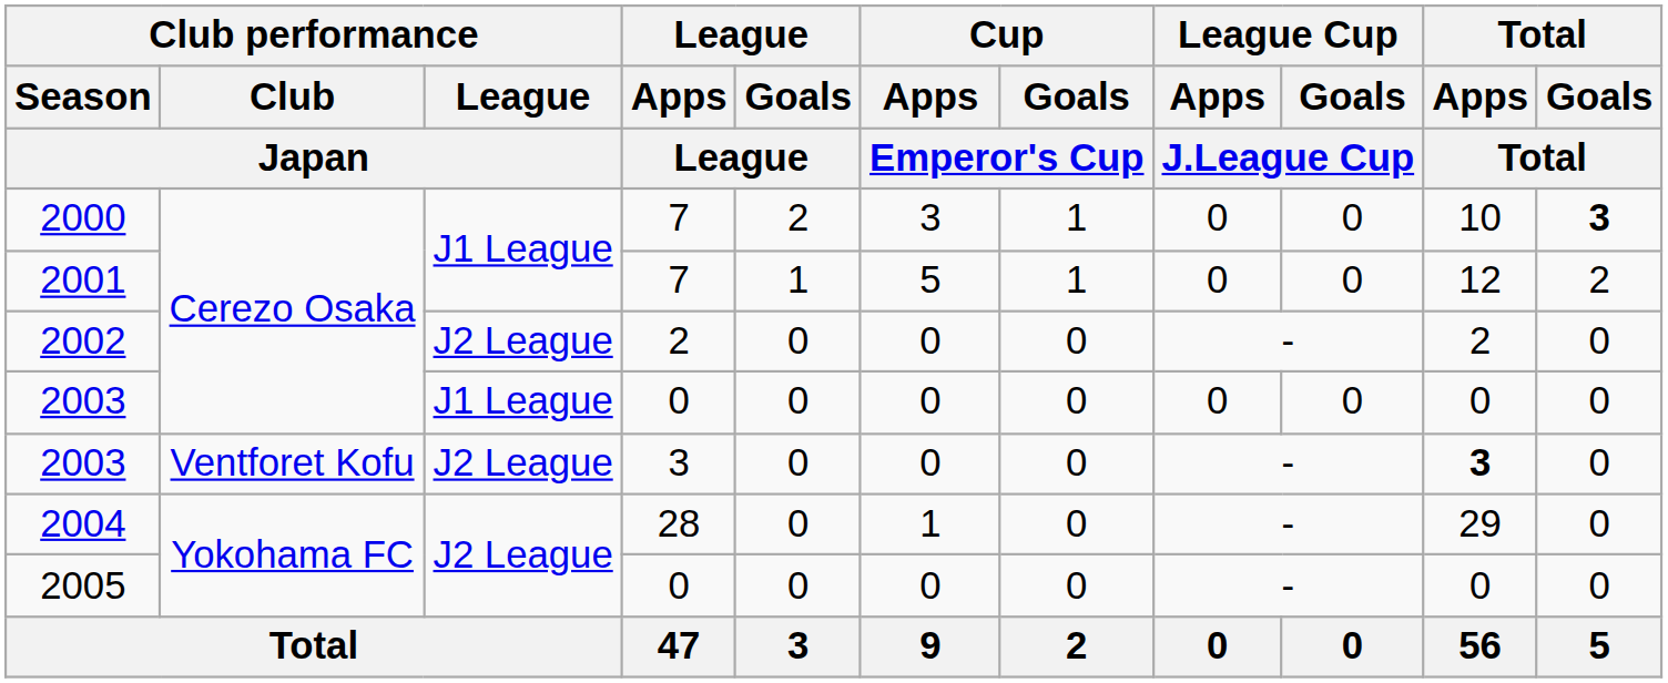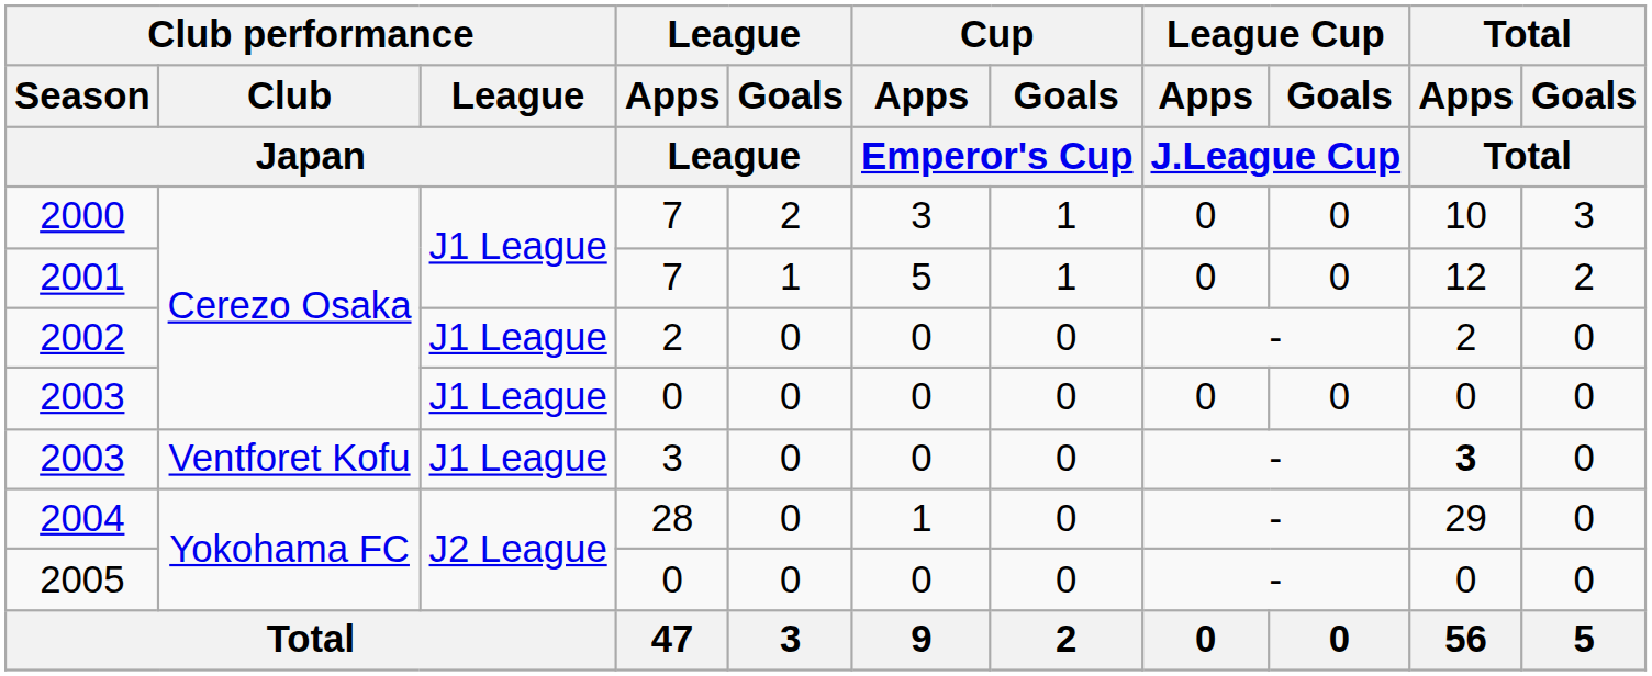2000 | Total / Goals / Total: bold -> normal
2002 | Club performance / League / Japan: J2 League -> J1 League
2003 / 3 | Club performance / League / Japan: J2 League -> J1 League
